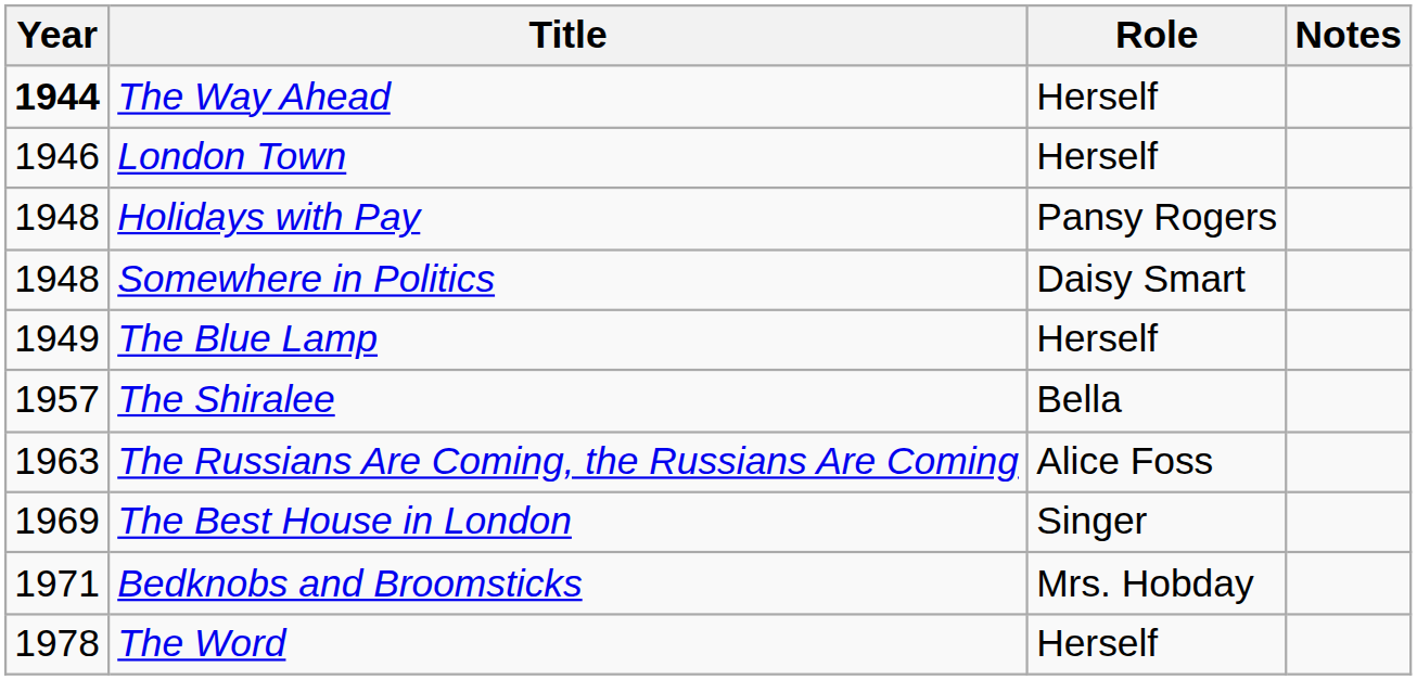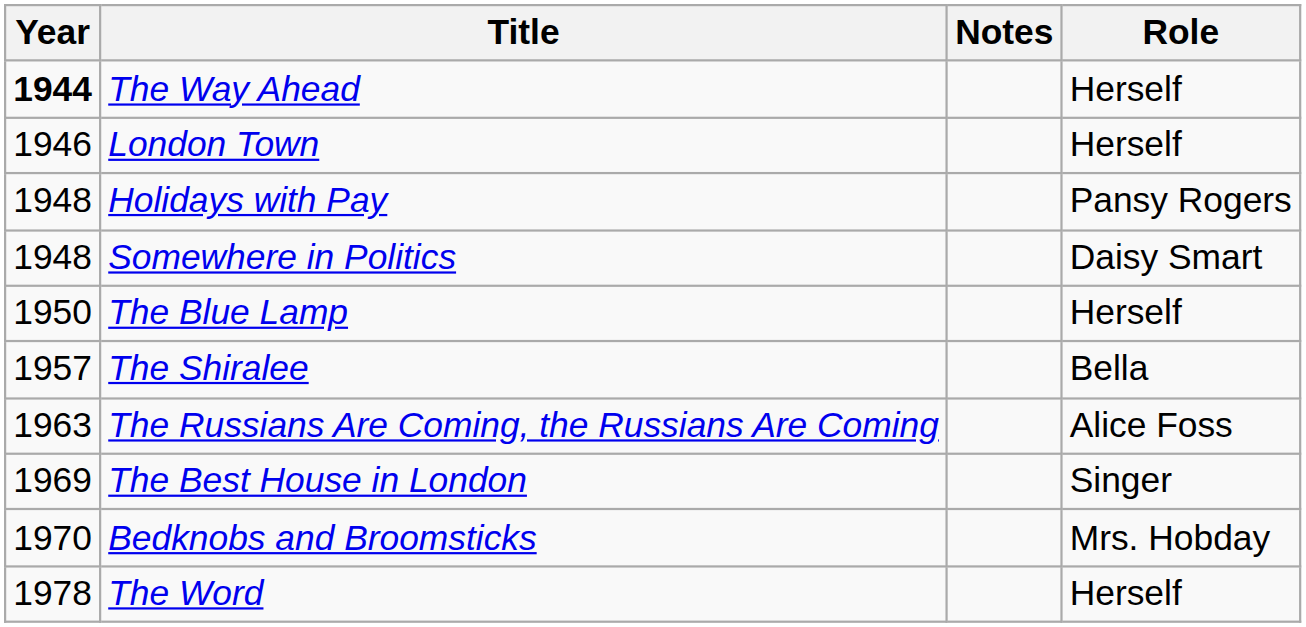columns swapped: Role <-> Notes
The Blue Lamp | Year: 1949 -> 1950
Bedknobs and Broomsticks | Year: 1971 -> 1970
